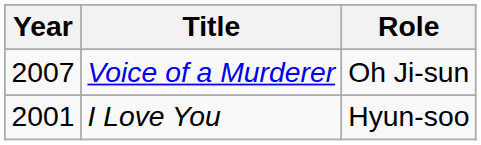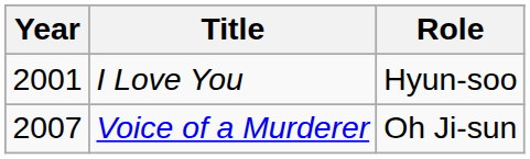rows swapped: I Love You <-> Voice of a Murderer
